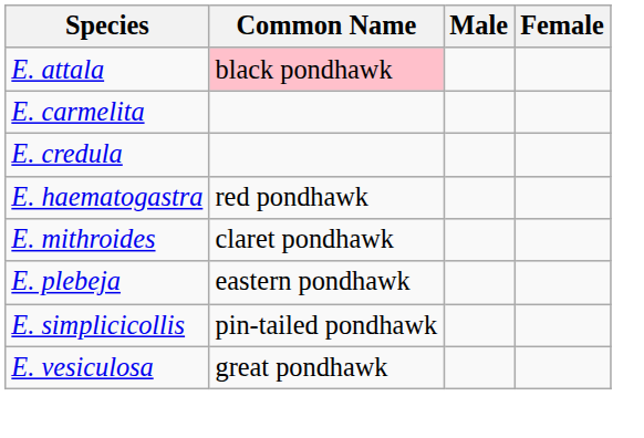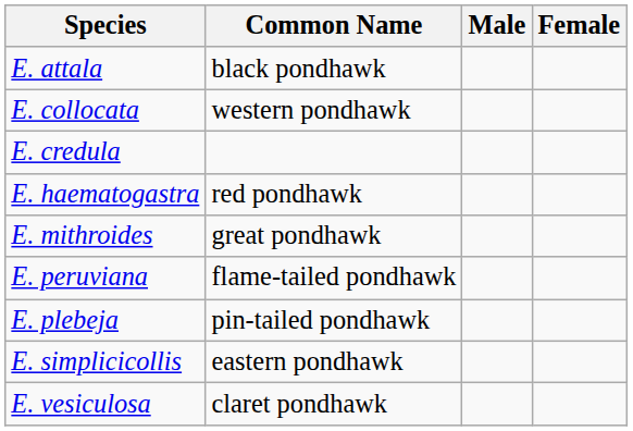E. attala | Common Name: pink background -> no background
- row: E. carmelita
+ row: E. collocata | western pondhawk
E. mithroides | Common Name: claret pondhawk -> great pondhawk
+ row: E. peruviana | flame-tailed pondhawk
E. plebeja | Common Name: eastern pondhawk -> pin-tailed pondhawk
E. simplicicollis | Common Name: pin-tailed pondhawk -> eastern pondhawk
E. vesiculosa | Common Name: great pondhawk -> claret pondhawk
